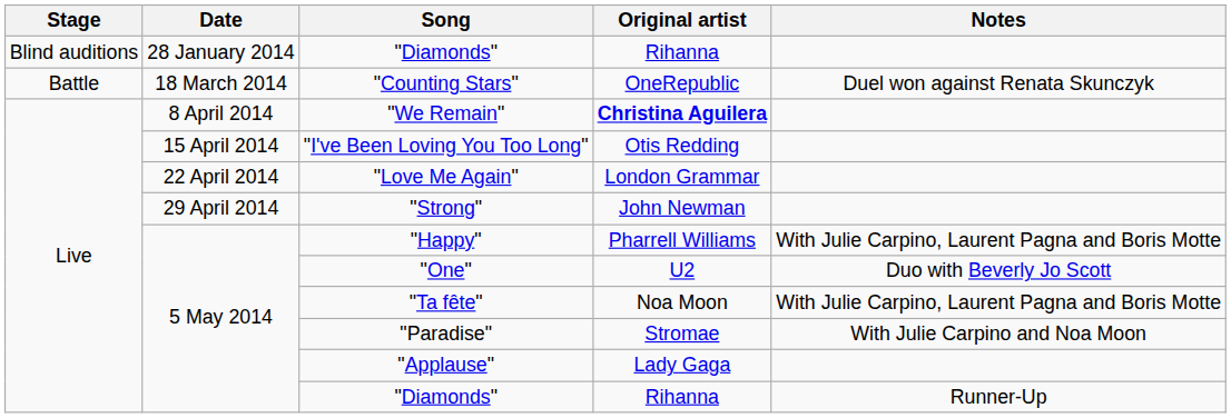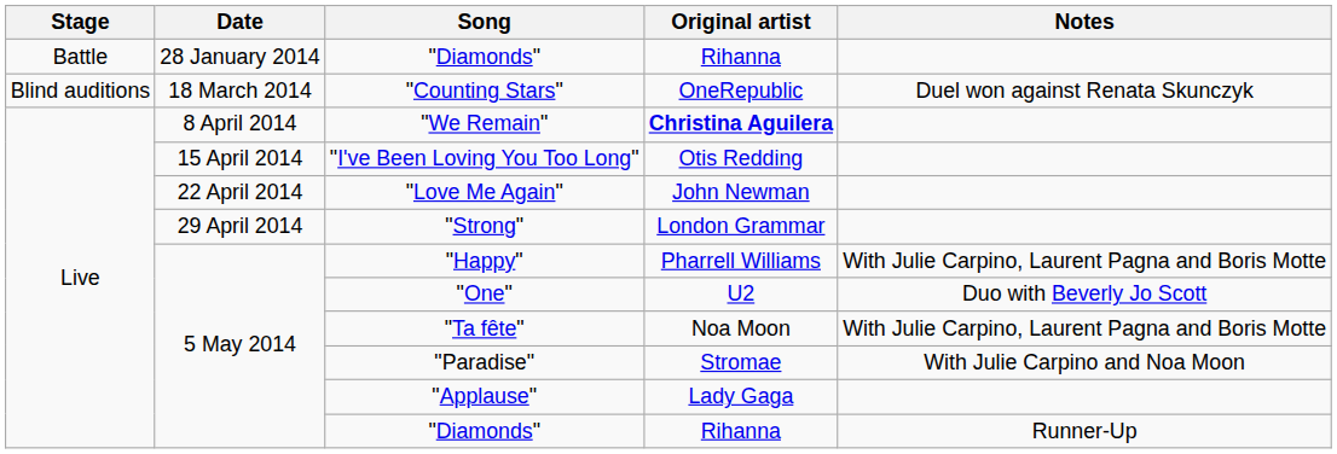28 January 2014 / "Diamonds" | Stage: Blind auditions -> Battle
"Counting Stars" | Stage: Battle -> Blind auditions
"Love Me Again" | Original artist: London Grammar -> John Newman
"Strong" | Original artist: John Newman -> London Grammar
